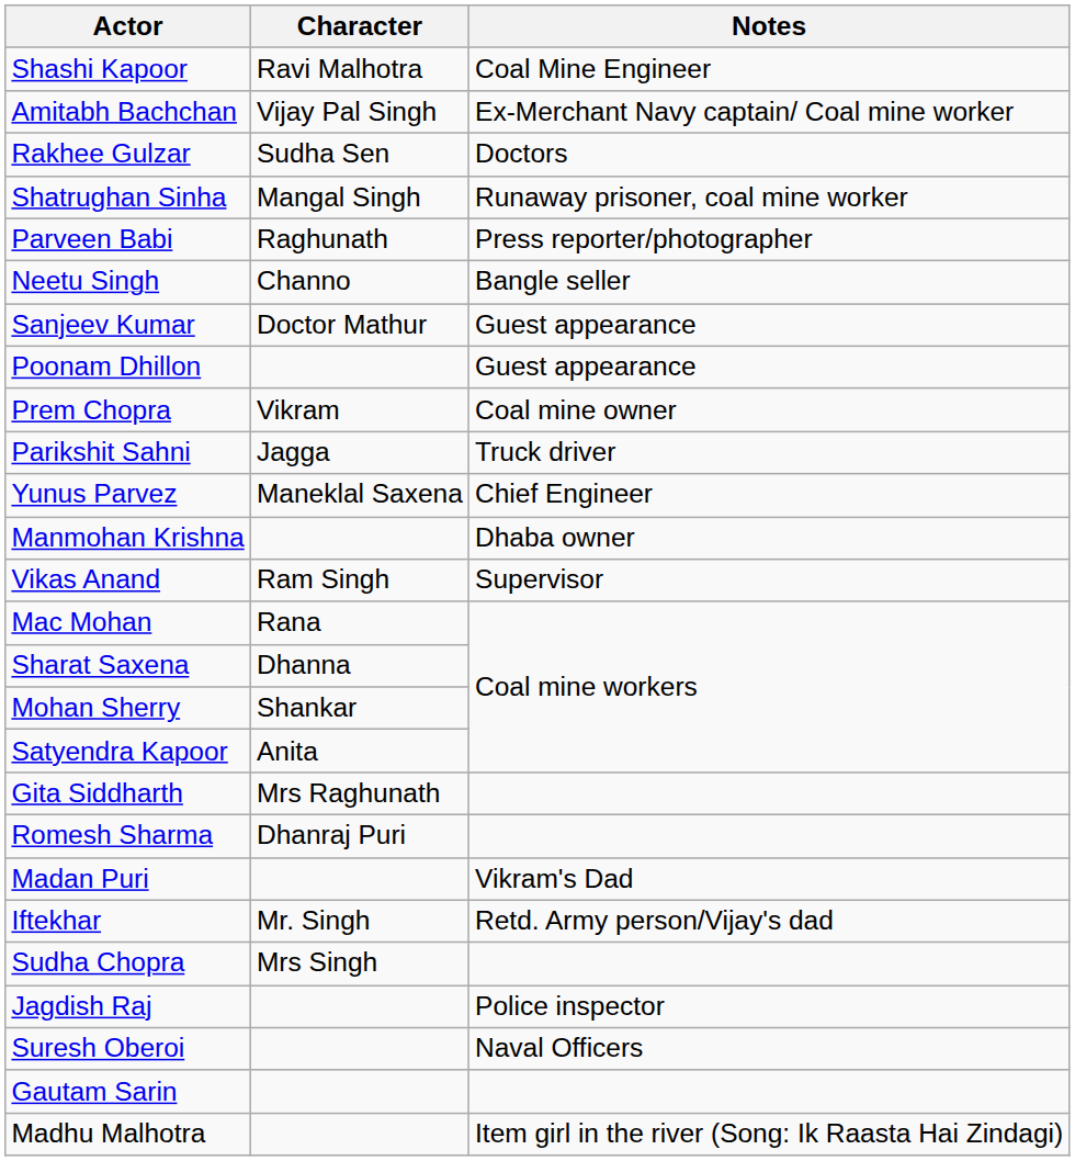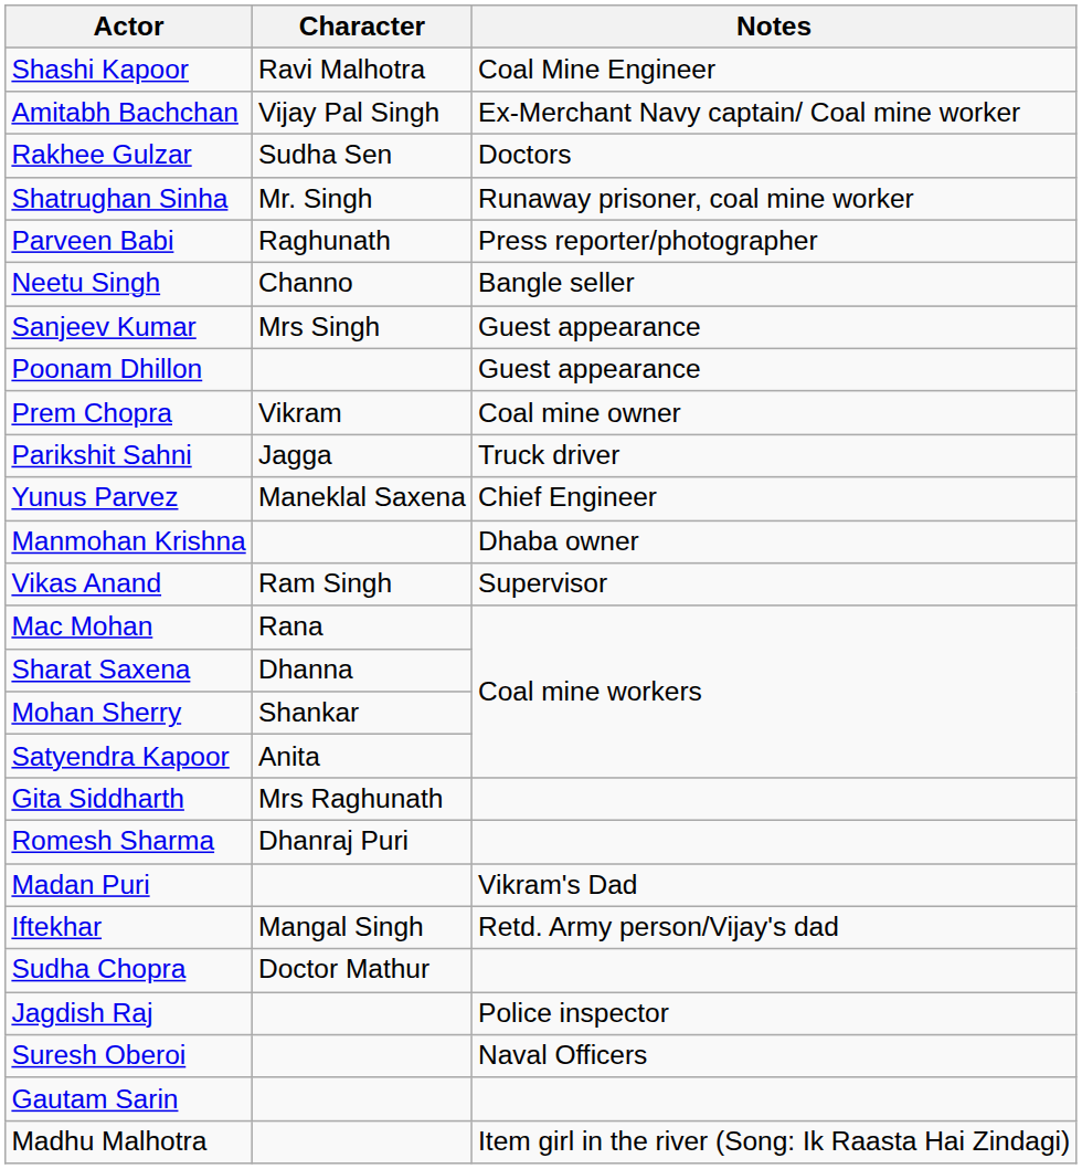Shatrughan Sinha | Character: Mangal Singh -> Mr. Singh
Sanjeev Kumar | Character: Doctor Mathur -> Mrs Singh
Iftekhar | Character: Mr. Singh -> Mangal Singh
Sudha Chopra | Character: Mrs Singh -> Doctor Mathur
